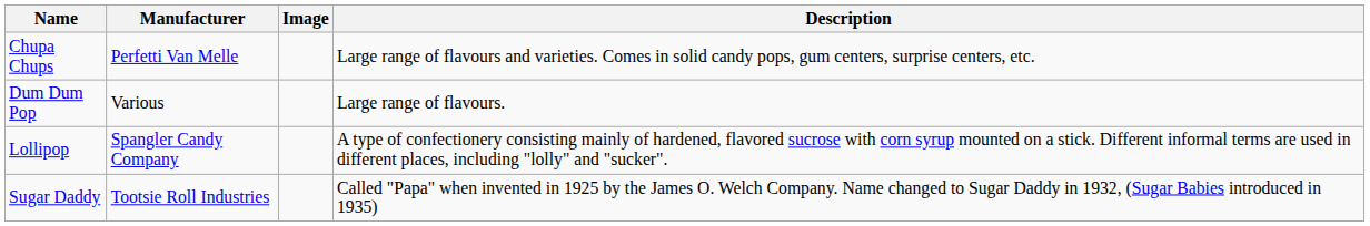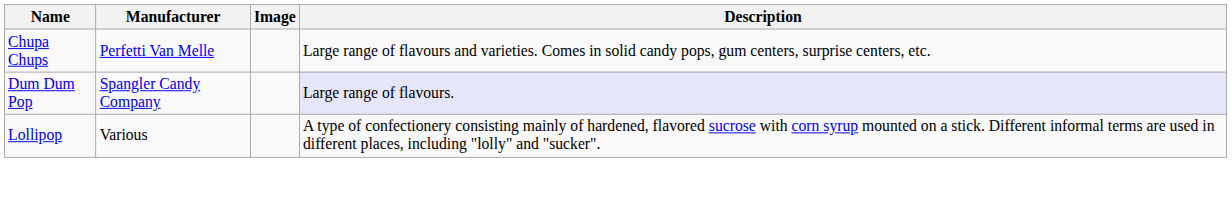Dum Dum Pop | Manufacturer: Various -> Spangler Candy Company
Dum Dum Pop | Description: no background -> lavender background
Lollipop | Manufacturer: Spangler Candy Company -> Various
- row: Sugar Daddy | Tootsie Roll Industries | Called "Papa" when invented in 1925 by the James O. Welch Company. Name changed to Sugar Daddy in 1932, (Sugar Babies introduced in 1935)
